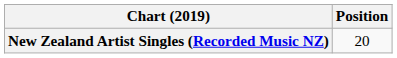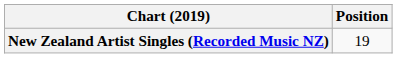New Zealand Artist Singles (Recorded Music NZ) | Position: 20 -> 19
